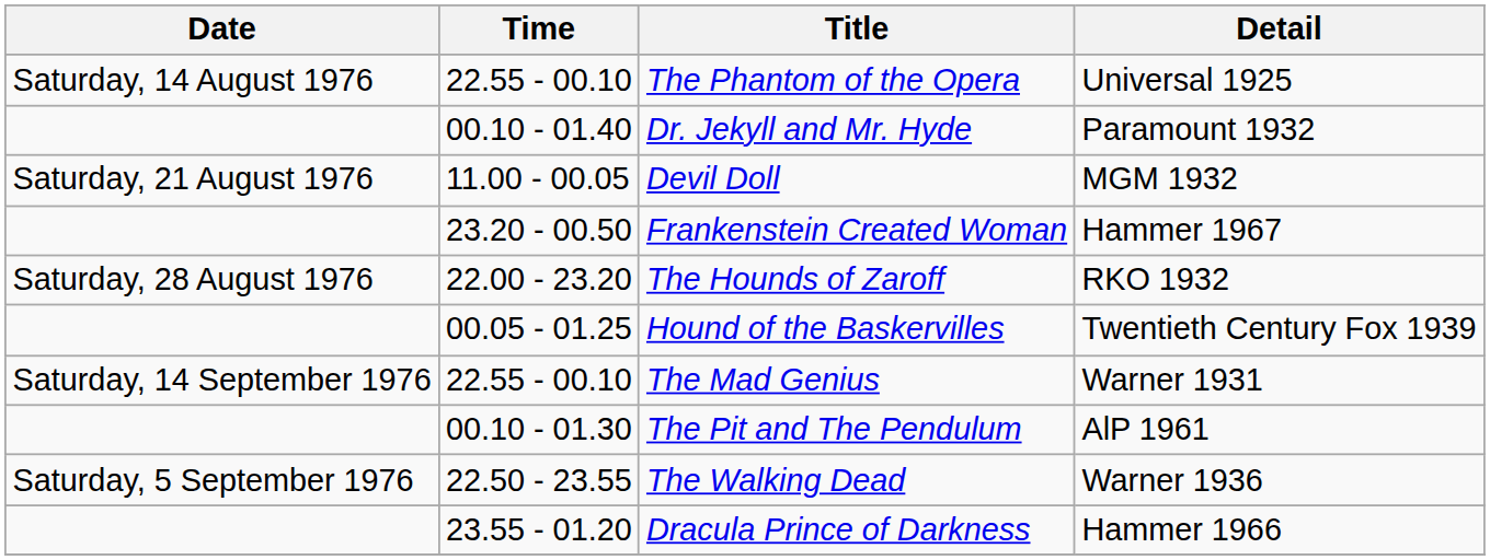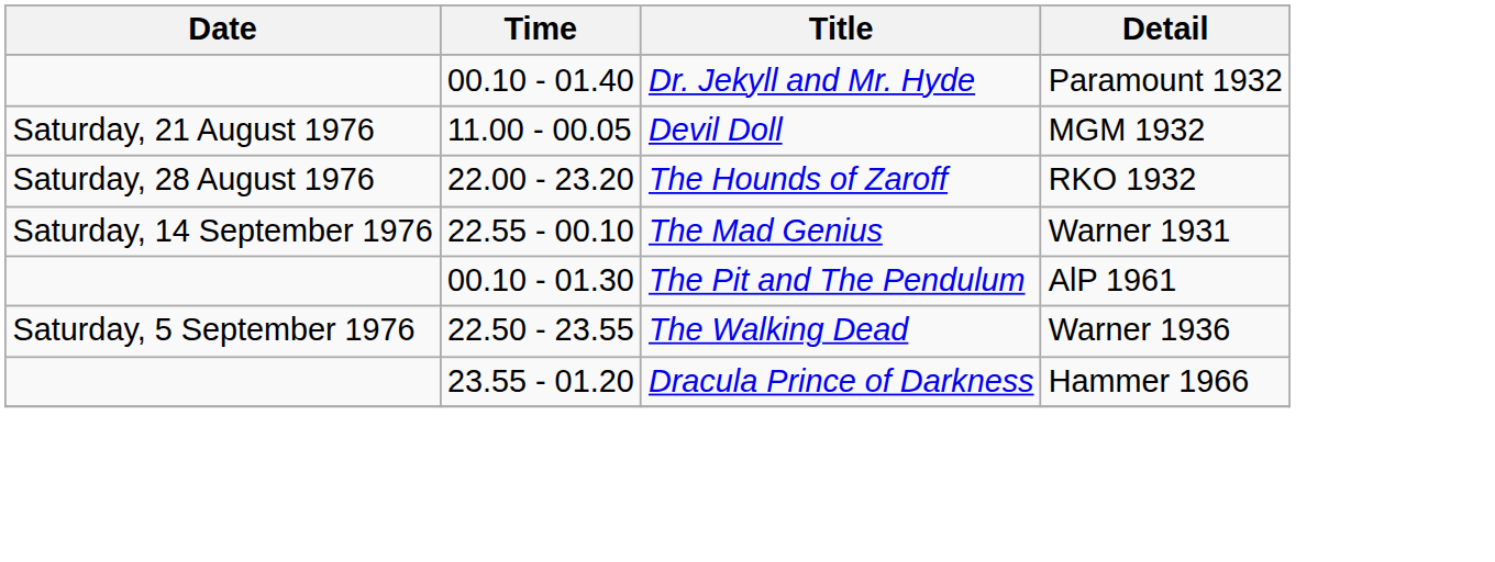- row: Saturday, 14 August 1976 | 22.55 - 00.10 | The Phantom of the Opera | Universal 1925
- row: 23.20 - 00.50 | Frankenstein Created Woman | Hammer 1967
- row: 00.05 - 01.25 | Hound of the Baskervilles | Twentieth Century Fox 1939
